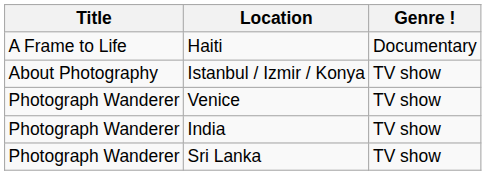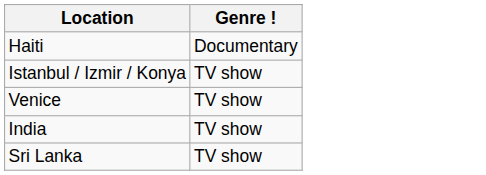- column: Title | A Frame to Life | About Photography | Photograph Wanderer | Photograph Wanderer | Photograph Wanderer
